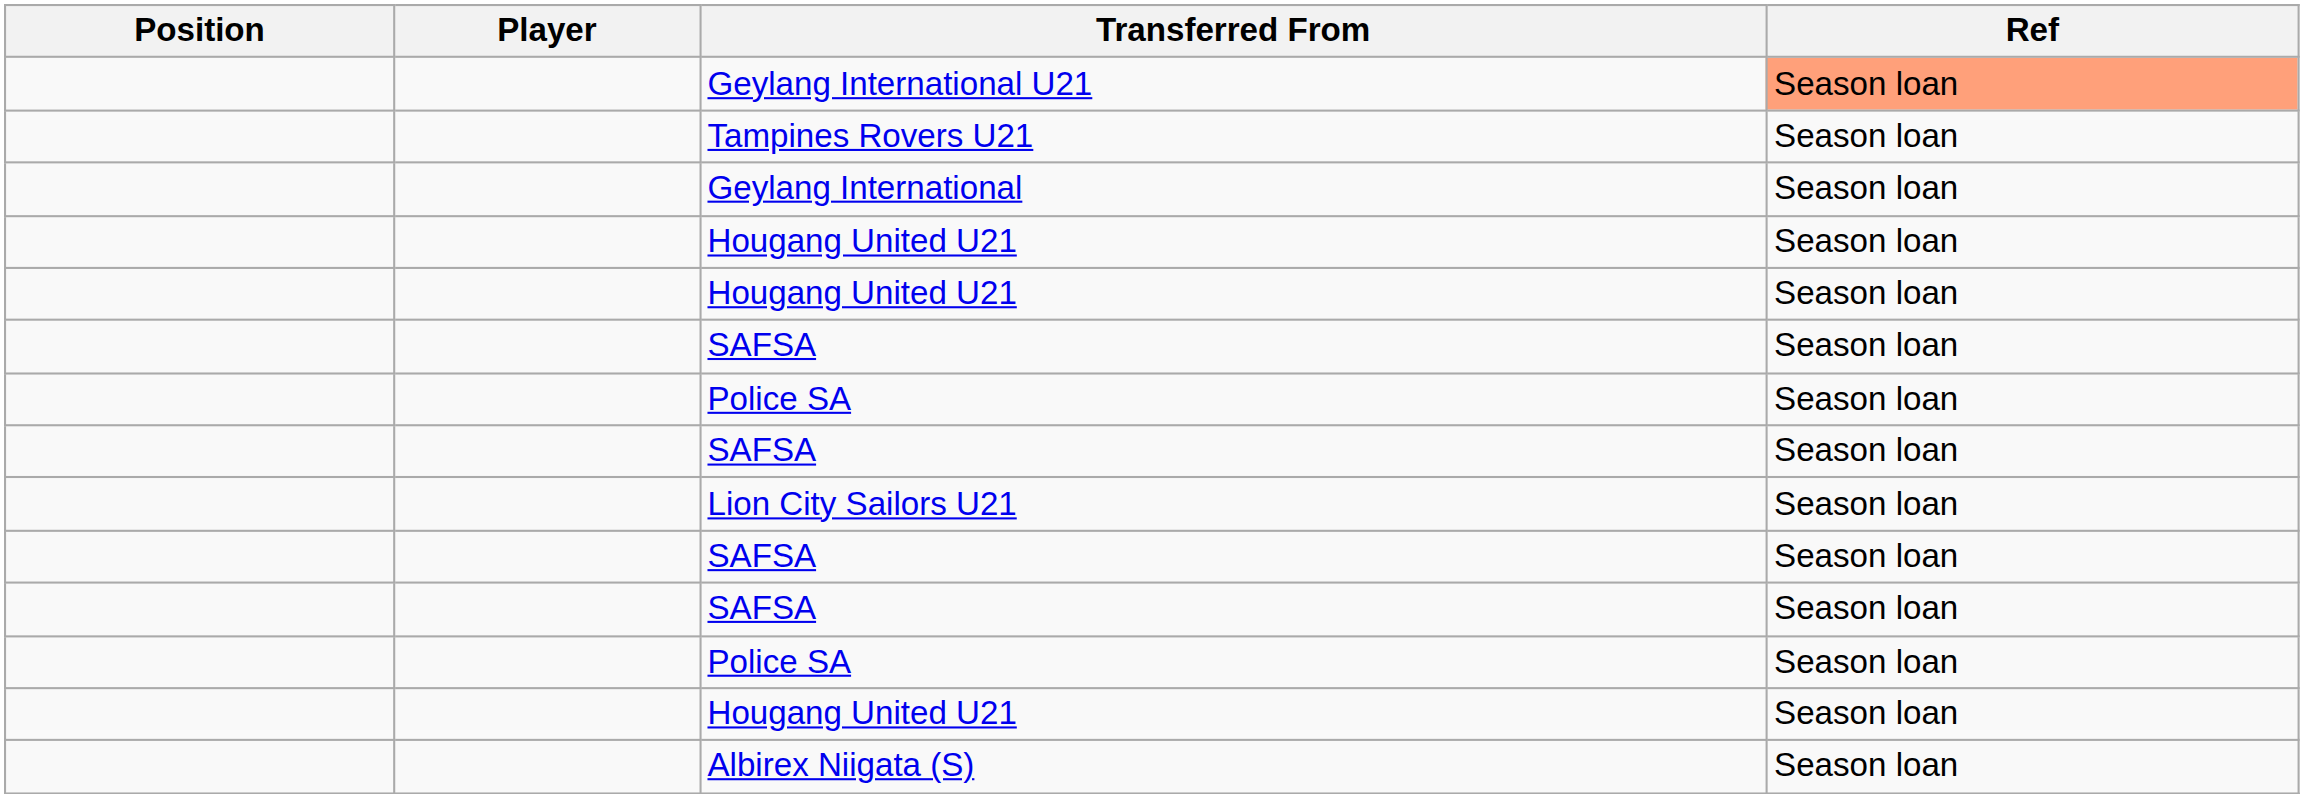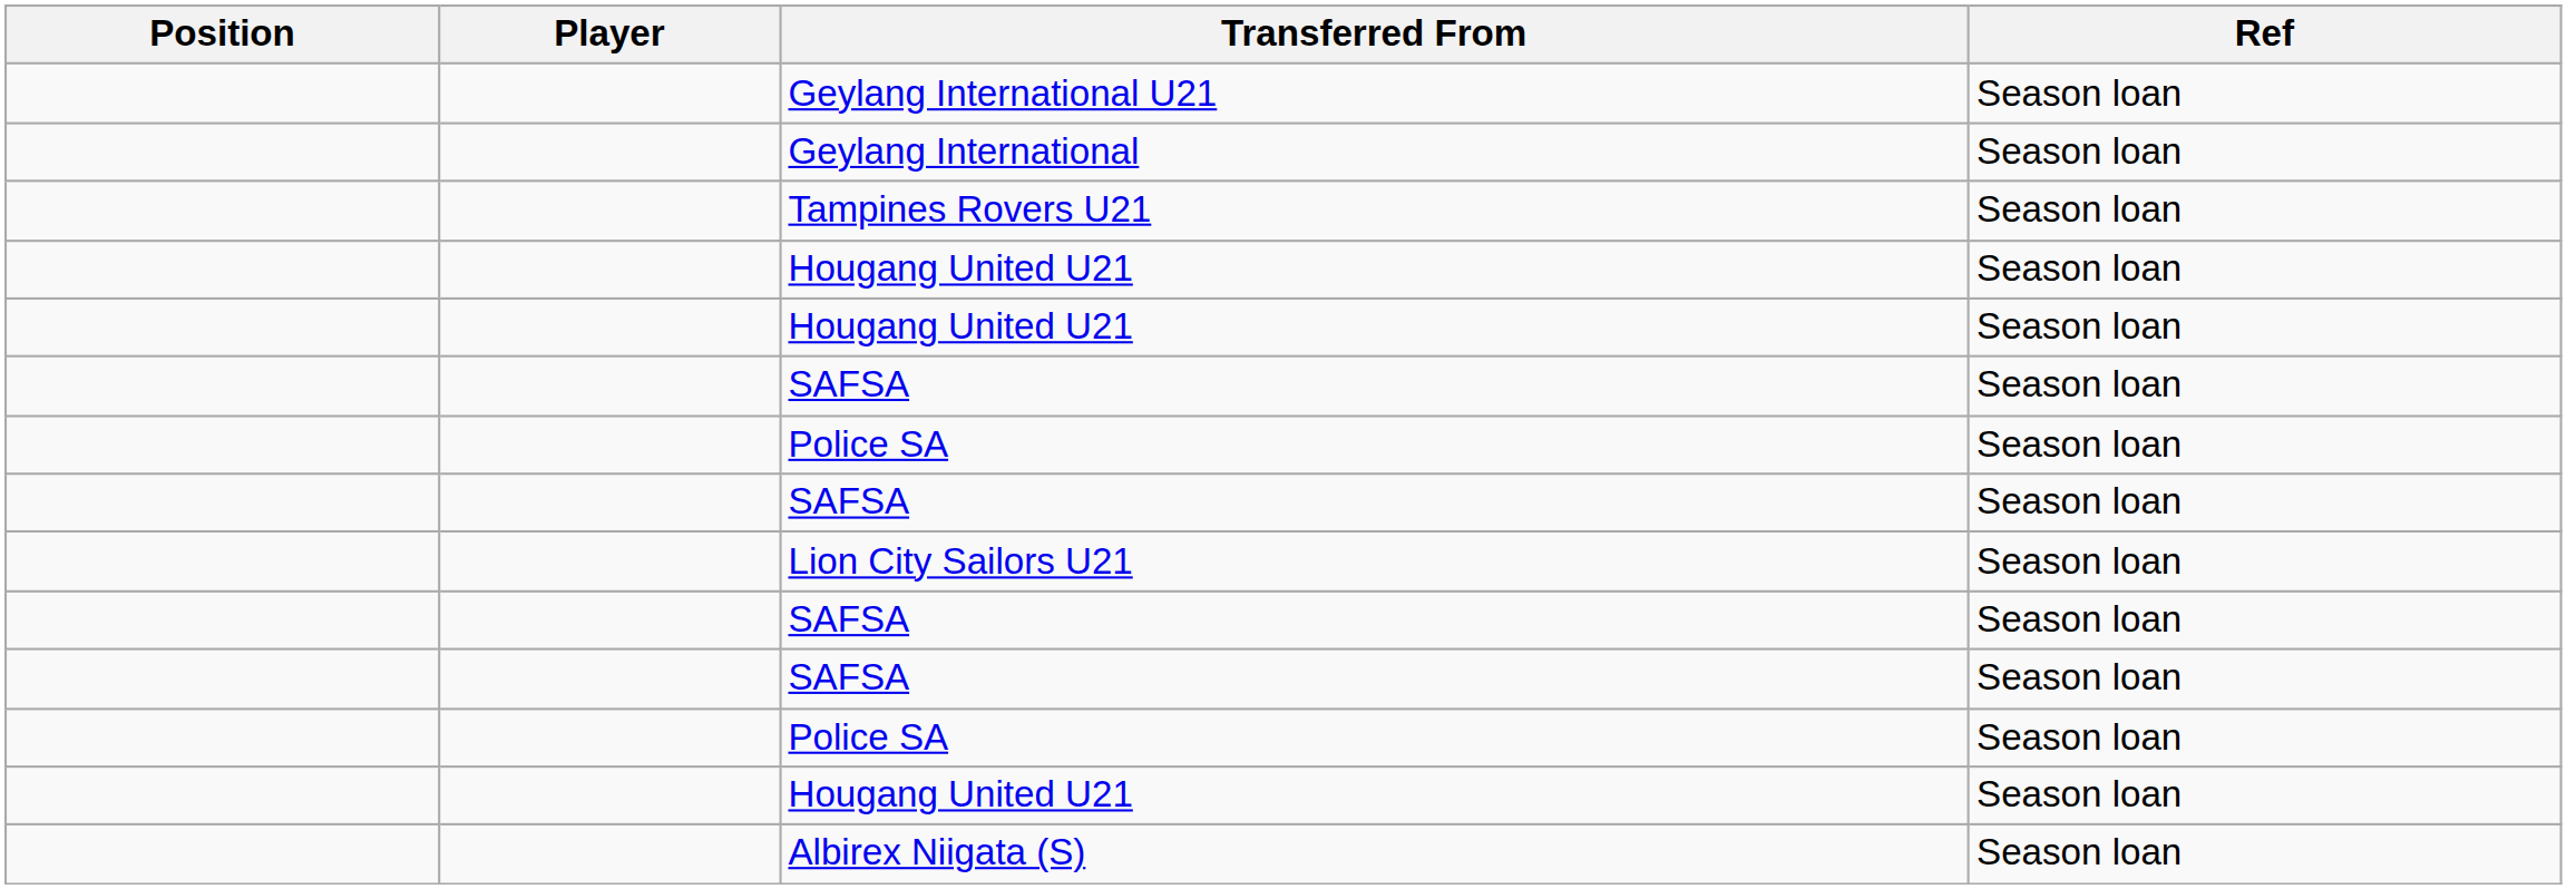Geylang International U21 | Ref: lightsalmon background -> no background
rows swapped: Tampines Rovers U21 <-> Geylang International
